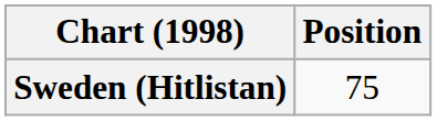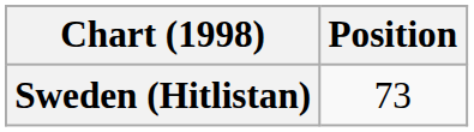Sweden (Hitlistan) | Position: 75 -> 73
